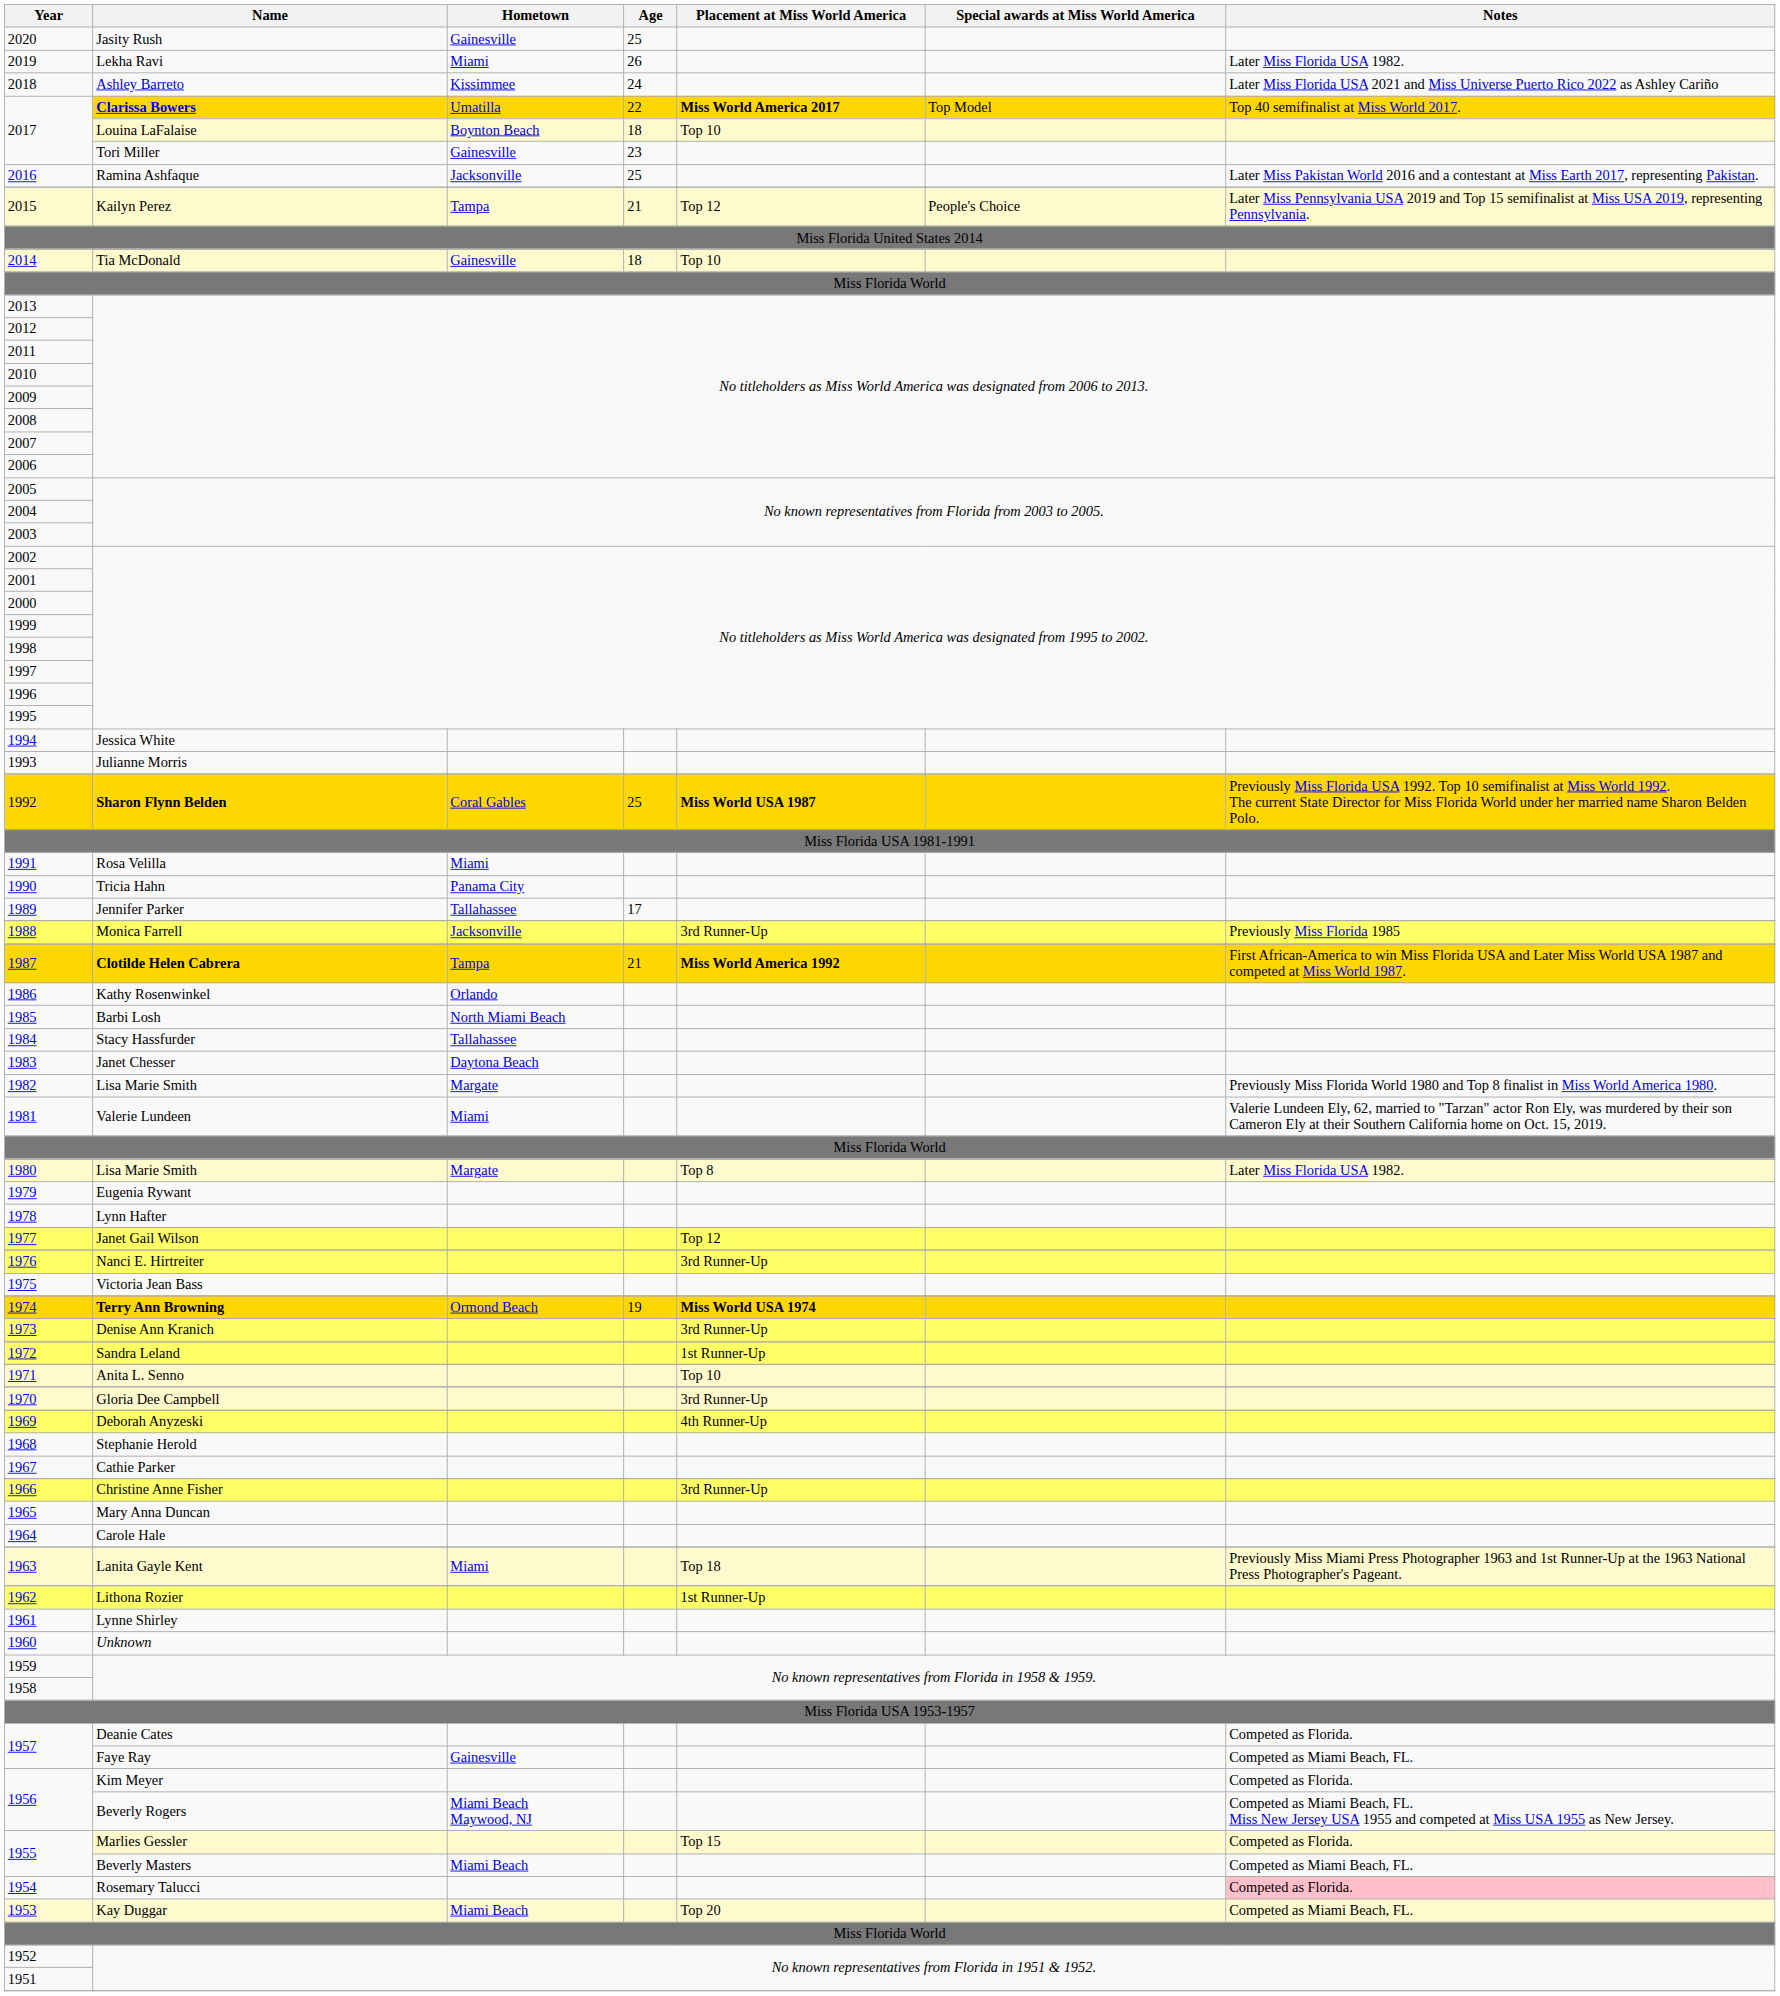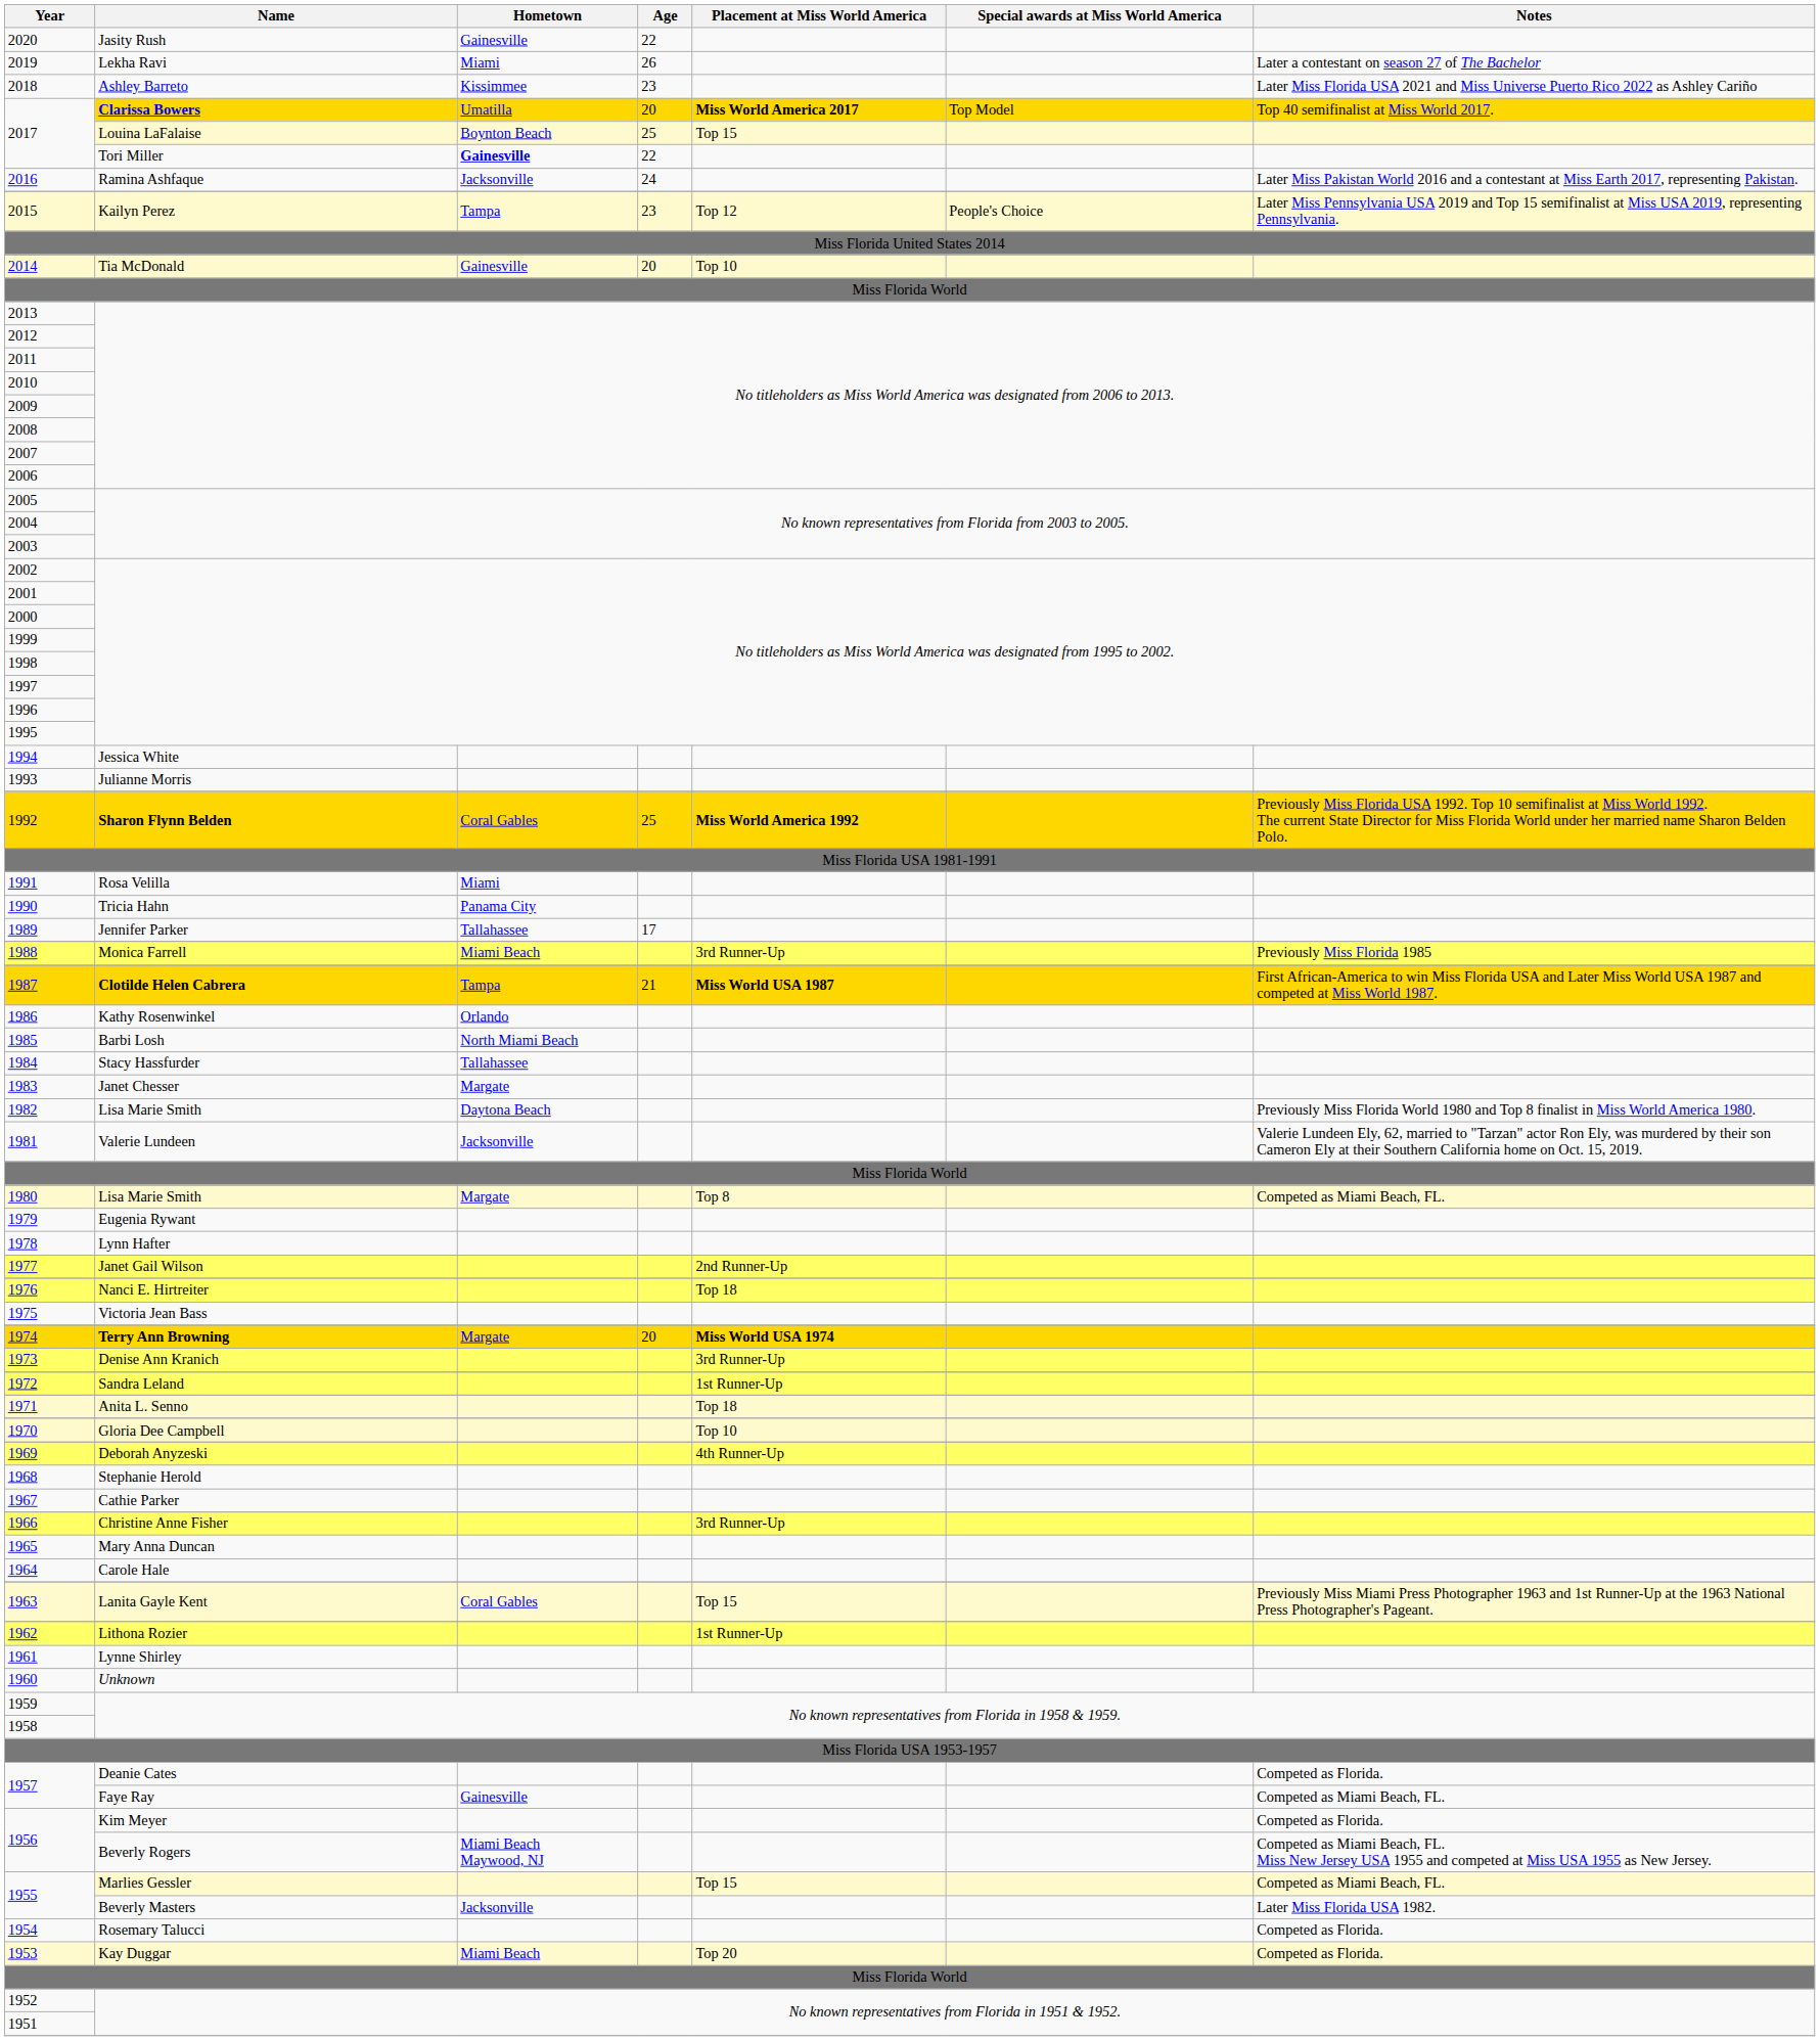2020 | Age: 25 -> 22
2019 | Notes: Later Miss Florida USA 1982. -> Later a contestant on season 27 of The Bachelor
2018 | Age: 24 -> 23
2017 / Clarissa Bowers | Age: 22 -> 20
2017 / Louina LaFalaise | Age: 18 -> 25
2017 / Louina LaFalaise | Placement at Miss World America: Top 10 -> Top 15
2017 / Tori Miller | Hometown: normal -> bold
2017 / Tori Miller | Age: 23 -> 22
2016 | Age: 25 -> 24
2015 | Age: 21 -> 23
2014 | Age: 18 -> 20
1992 | Placement at Miss World America: Miss World USA 1987 -> Miss World America 1992
1988 | Hometown: Jacksonville -> Miami Beach
1987 | Placement at Miss World America: Miss World America 1992 -> Miss World USA 1987
1983 | Hometown: Daytona Beach -> Margate
1982 | Hometown: Margate -> Daytona Beach
1981 | Hometown: Miami -> Jacksonville
1980 | Notes: Later Miss Florida USA 1982. -> Competed as Miami Beach, FL.
1977 | Placement at Miss World America: Top 12 -> 2nd Runner-Up
1976 | Placement at Miss World America: 3rd Runner-Up -> Top 18
1974 | Hometown: Ormond Beach -> Margate
1974 | Age: 19 -> 20
1971 | Placement at Miss World America: Top 10 -> Top 18
1970 | Placement at Miss World America: 3rd Runner-Up -> Top 10
1963 | Hometown: Miami -> Coral Gables
1963 | Placement at Miss World America: Top 18 -> Top 15
1955 / Marlies Gessler | Notes: Competed as Florida. -> Competed as Miami Beach, FL.
1955 / Beverly Masters | Hometown: Miami Beach -> Jacksonville
1955 / Beverly Masters | Notes: Competed as Miami Beach, FL. -> Later Miss Florida USA 1982.
1954 | Notes: pink background -> no background
1953 | Notes: Competed as Miami Beach, FL. -> Competed as Florida.
